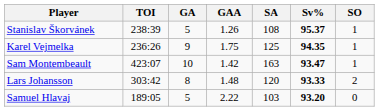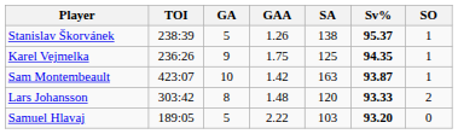Stanislav Škorvánek | SA: 108 -> 138
Sam Montembeault | Sv%: 93.47 -> 93.87
